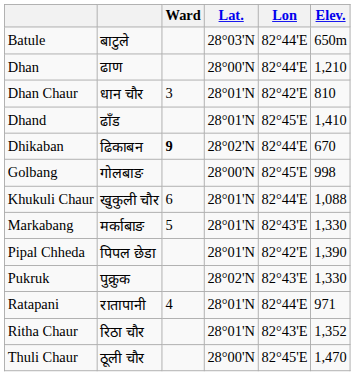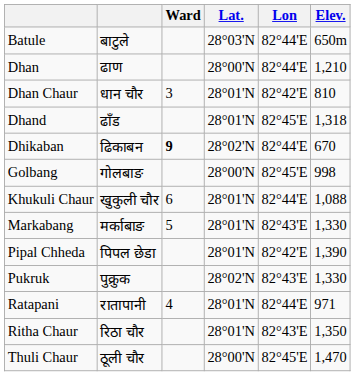Dhand | Elev.: 1,410 -> 1,318
Ritha Chaur | Elev.: 1,352 -> 1,350
